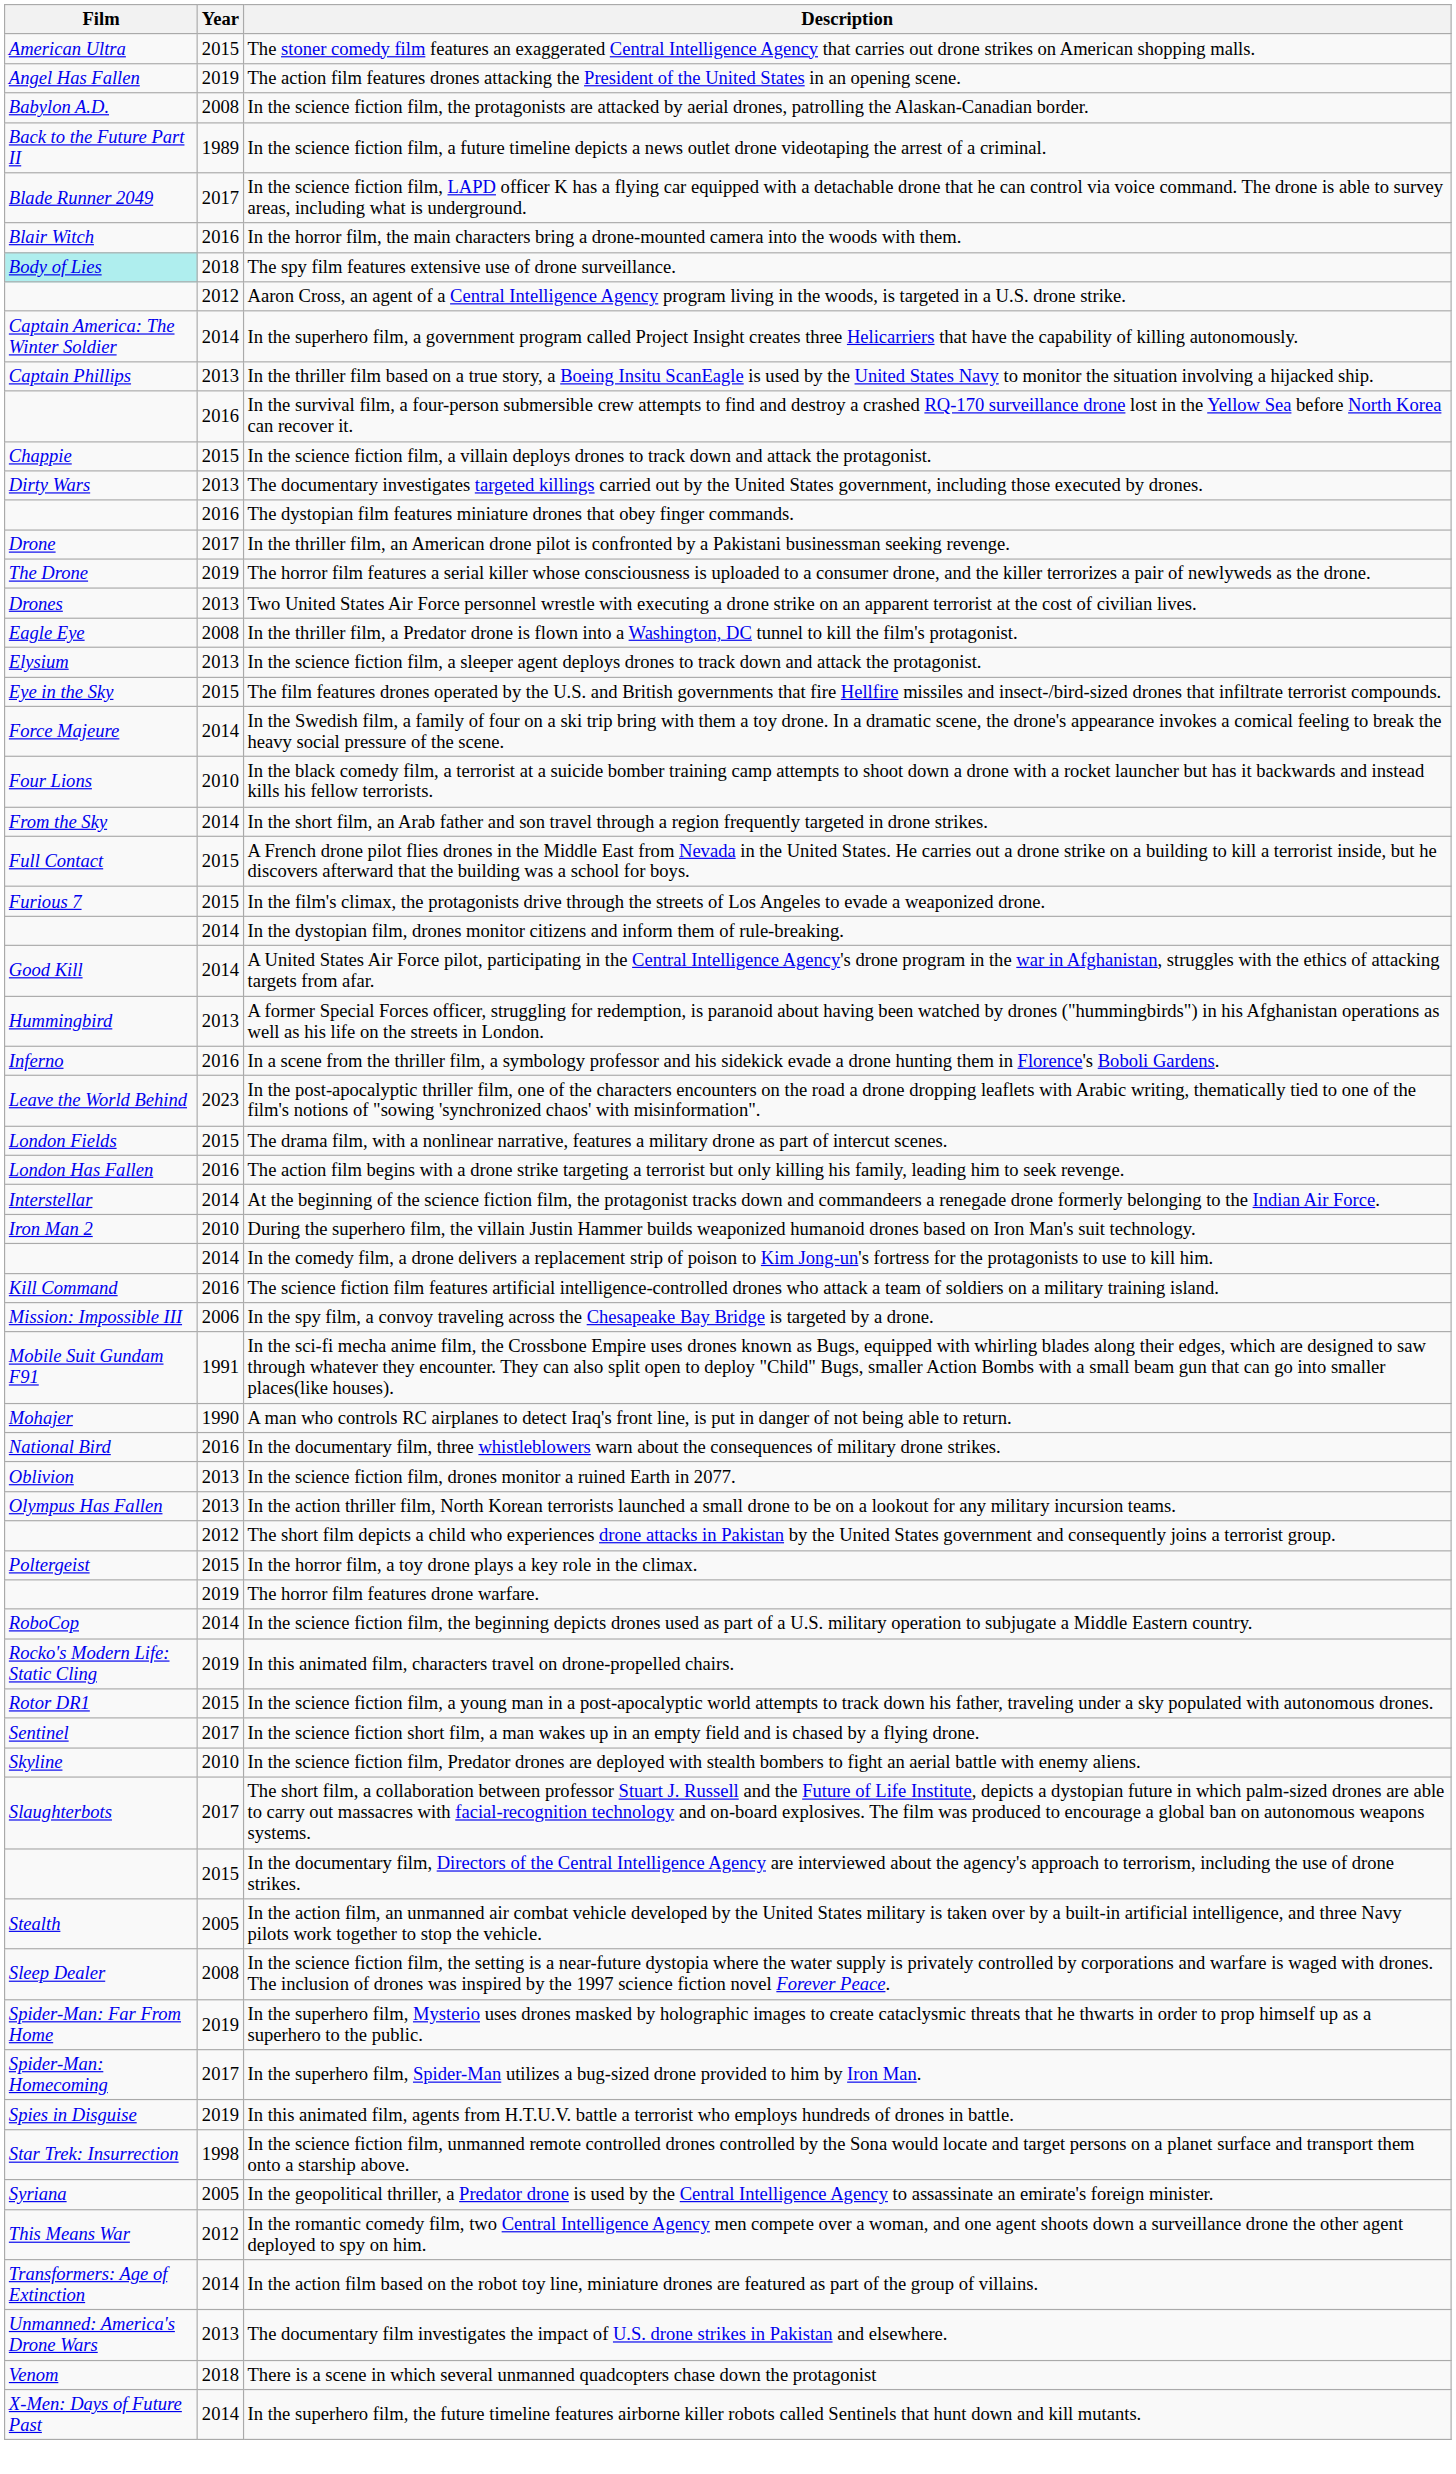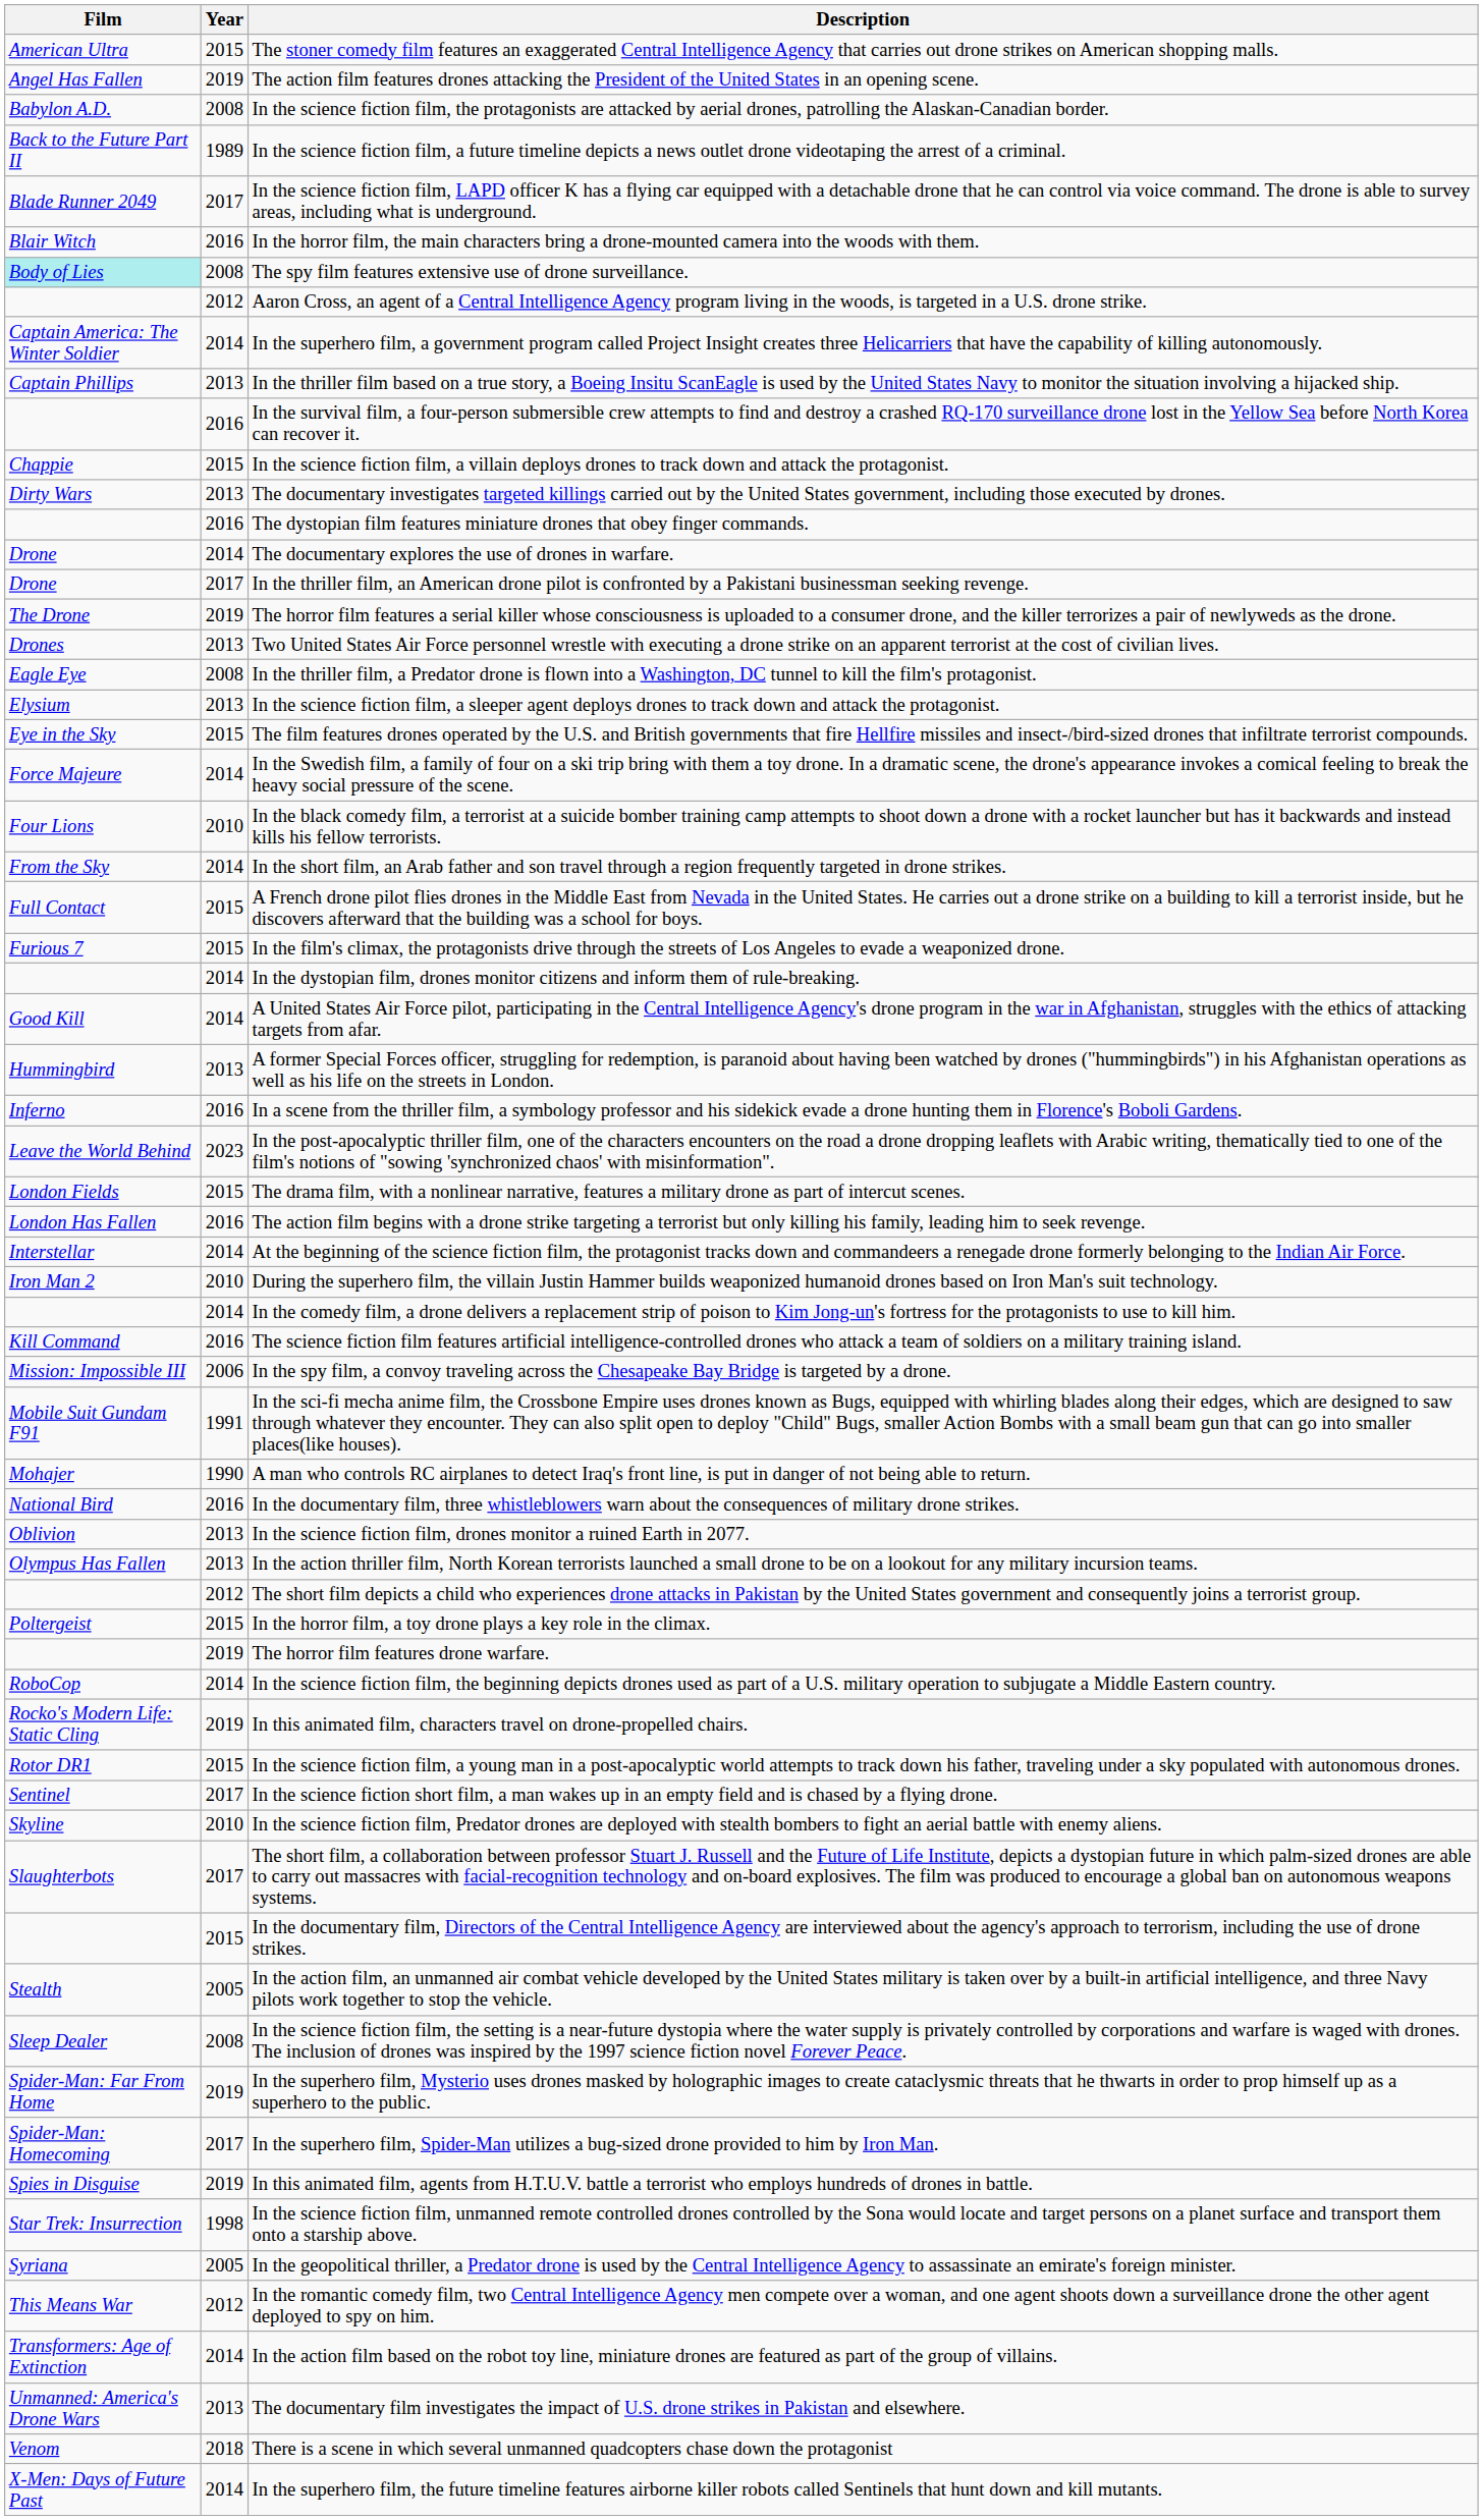The spy film features extensive use of drone surveillance. | Year: 2018 -> 2008
+ row: Drone | 2014 | The documentary explores the use of drones in warfare.
